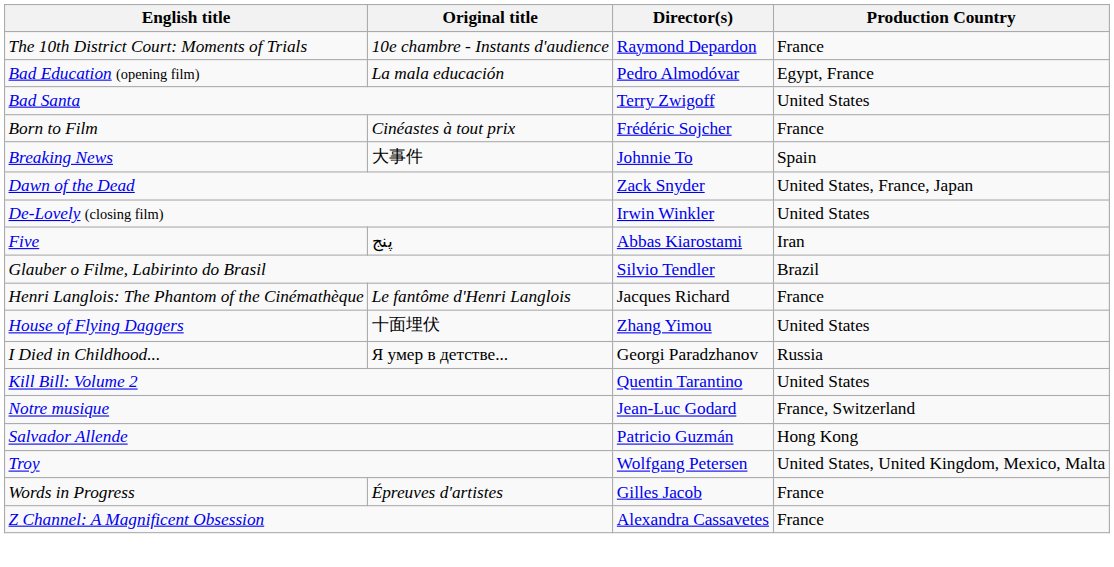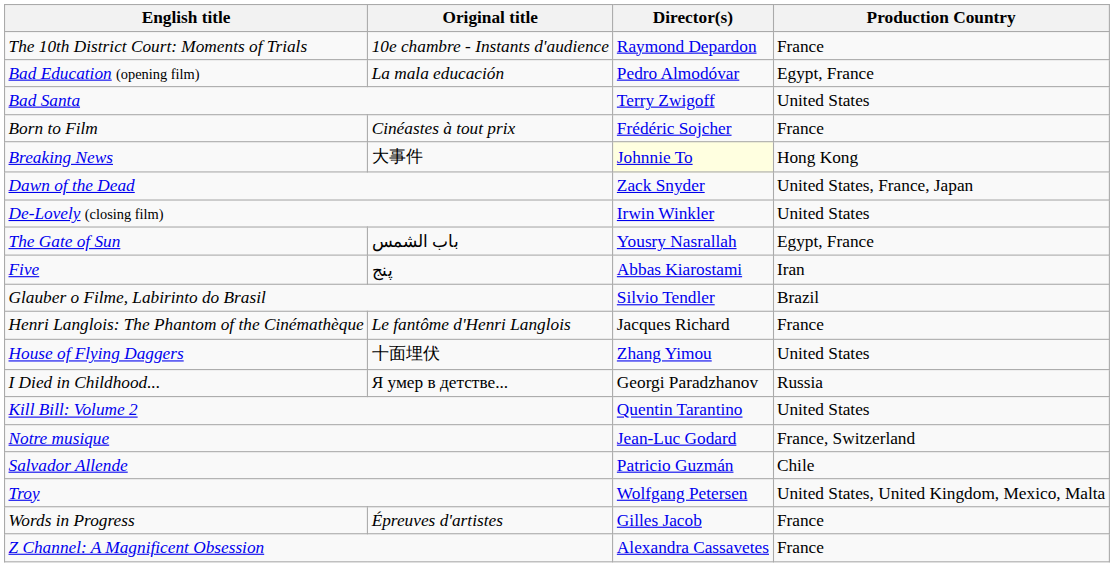Breaking News | Director(s): no background -> lightyellow background
Breaking News | Production Country: Spain -> Hong Kong
+ row: The Gate of Sun | باب الشمس | Yousry Nasrallah | Egypt, France
Salvador Allende | Production Country: Hong Kong -> Chile
